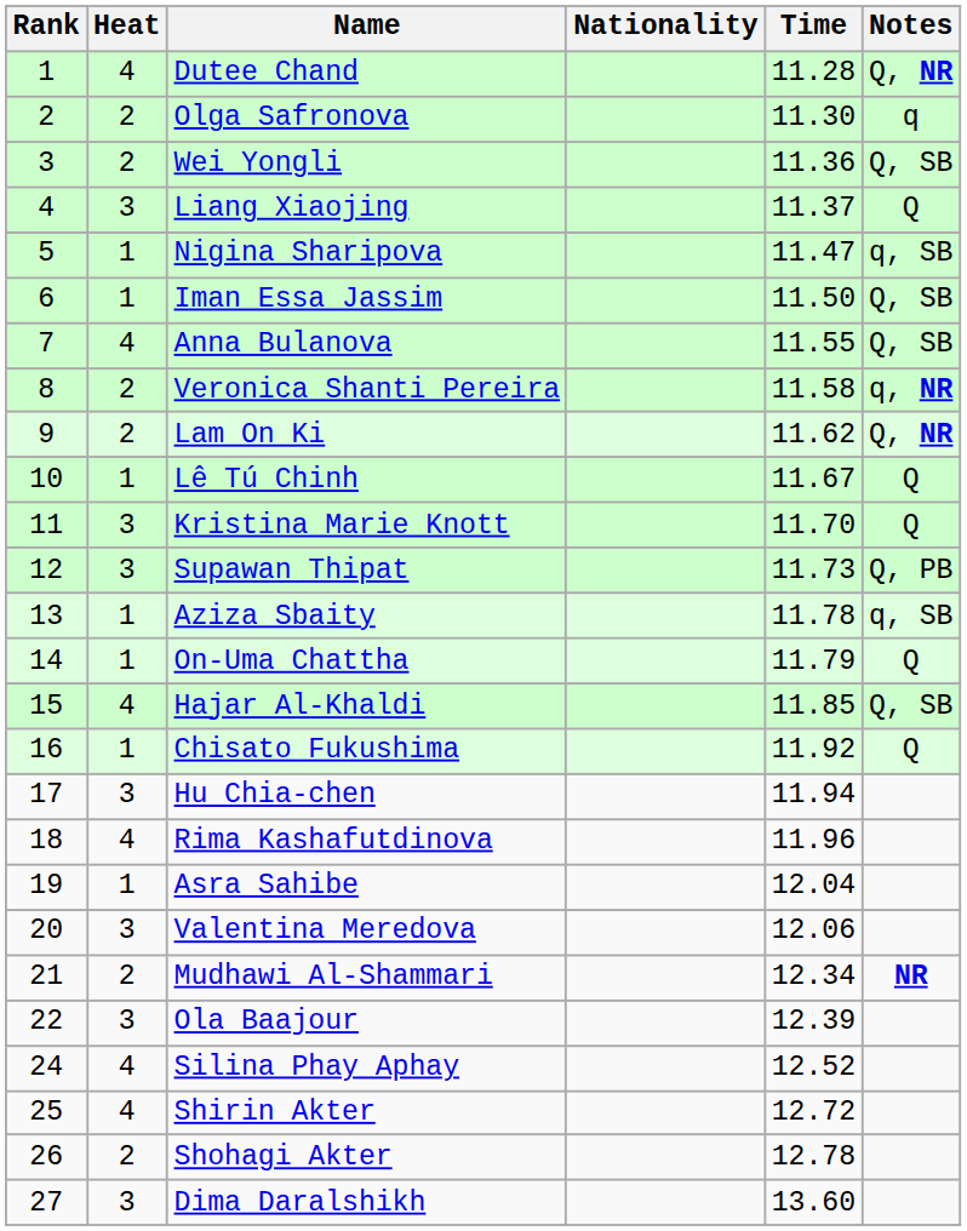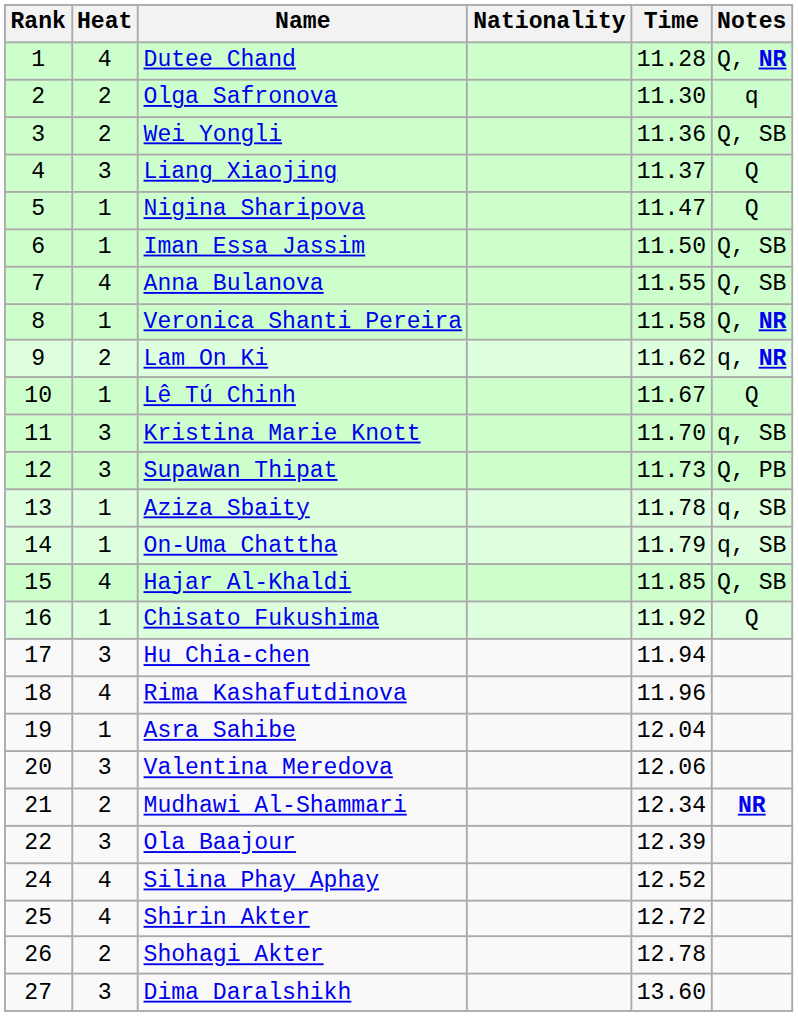Nigina Sharipova | Notes: q, SB -> Q
Veronica Shanti Pereira | Heat: 2 -> 1
Veronica Shanti Pereira | Notes: q, NR -> Q, NR
Lam On Ki | Notes: Q, NR -> q, NR
Kristina Marie Knott | Notes: Q -> q, SB
On-Uma Chattha | Notes: Q -> q, SB
